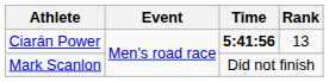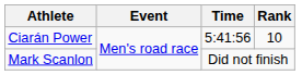Ciarán Power | Time: bold -> normal
Ciarán Power | Rank: 13 -> 10
